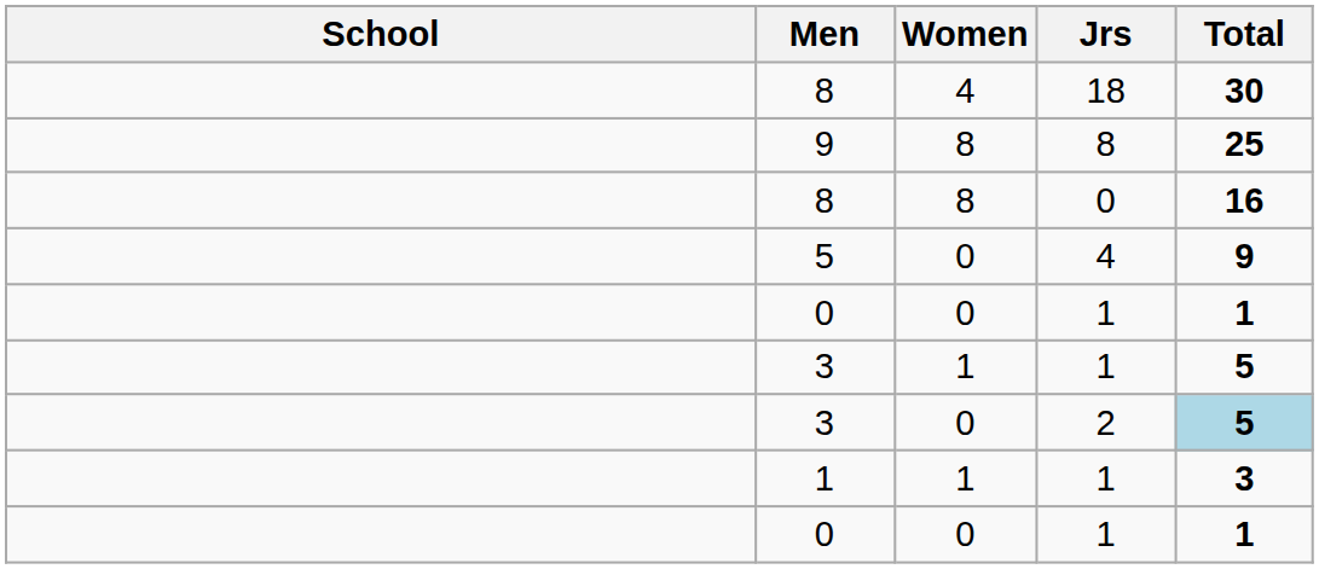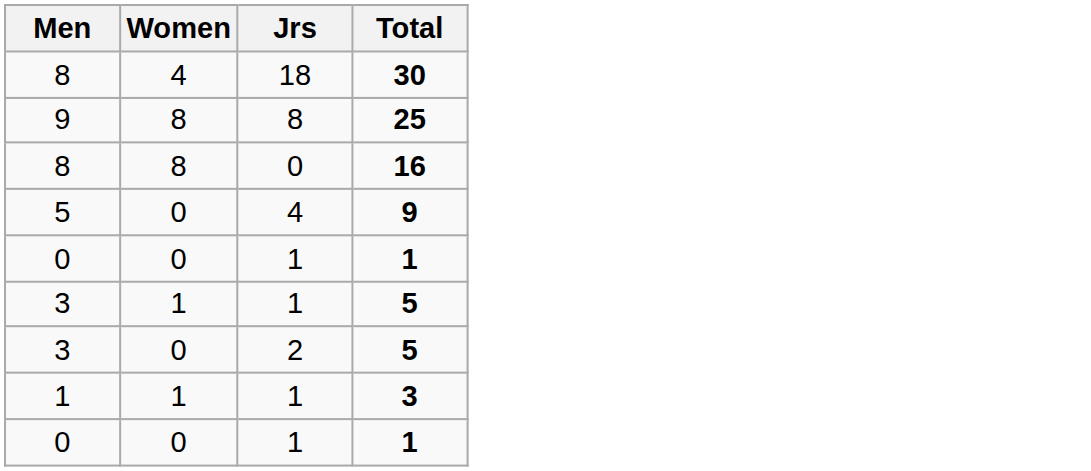- column: School
3 / 2 | Total: lightblue background -> no background
